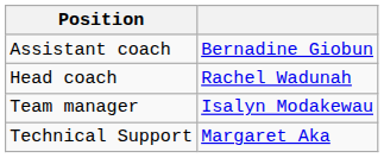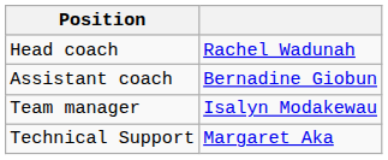rows swapped: Head coach <-> Assistant coach
